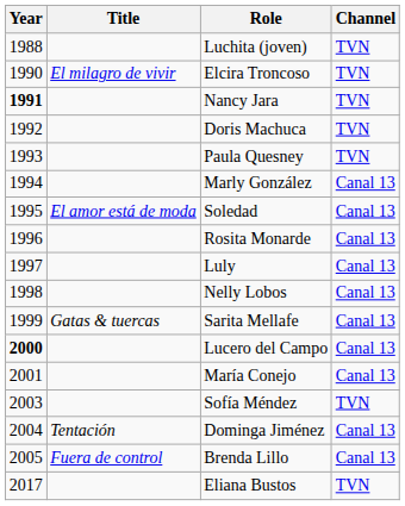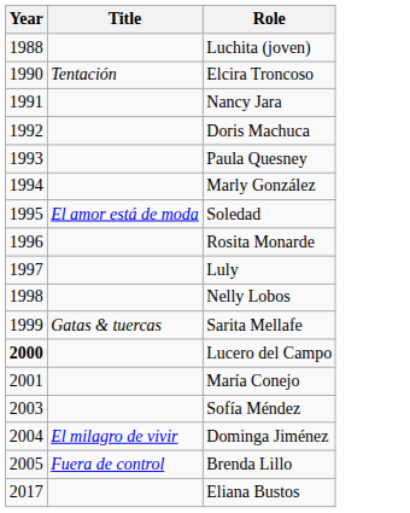- column: Channel | TVN | TVN | TVN | TVN | TVN | Canal 13 | Canal 13 | Canal 13 | Canal 13 | Canal 13 | Canal 13 | Canal 13 | Canal 13 | TVN | Canal 13 | Canal 13 | TVN
Elcira Troncoso | Title: El milagro de vivir -> Tentación
Nancy Jara | Year: bold -> normal
Dominga Jiménez | Title: Tentación -> El milagro de vivir
